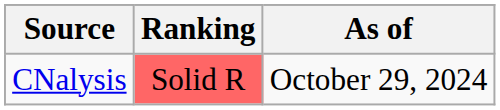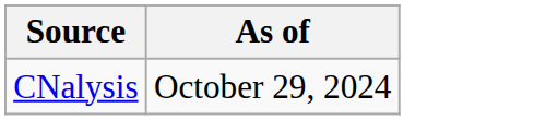- column: Ranking | Solid R
